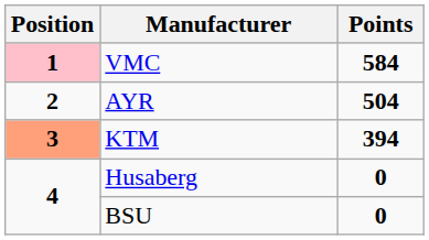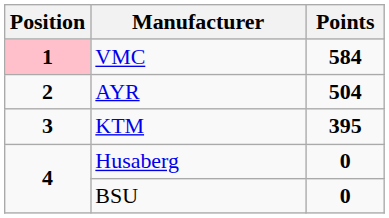KTM | Position: lightsalmon background -> no background
KTM | Points: 394 -> 395
